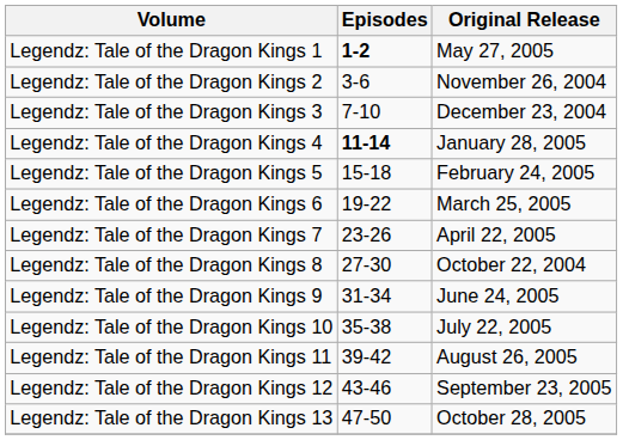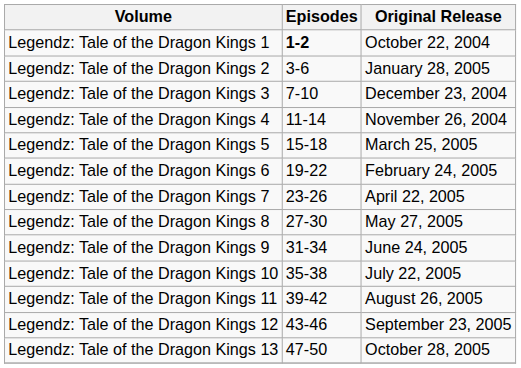Legendz: Tale of the Dragon Kings 1 | Original Release: May 27, 2005 -> October 22, 2004
Legendz: Tale of the Dragon Kings 2 | Original Release: November 26, 2004 -> January 28, 2005
Legendz: Tale of the Dragon Kings 4 | Episodes: bold -> normal
Legendz: Tale of the Dragon Kings 4 | Original Release: January 28, 2005 -> November 26, 2004
Legendz: Tale of the Dragon Kings 5 | Original Release: February 24, 2005 -> March 25, 2005
Legendz: Tale of the Dragon Kings 6 | Original Release: March 25, 2005 -> February 24, 2005
Legendz: Tale of the Dragon Kings 8 | Original Release: October 22, 2004 -> May 27, 2005
